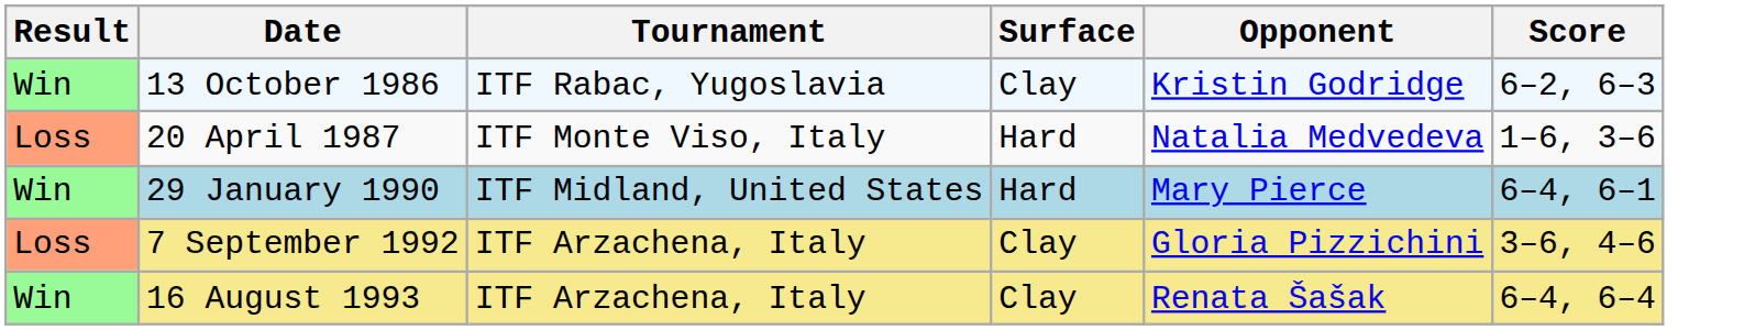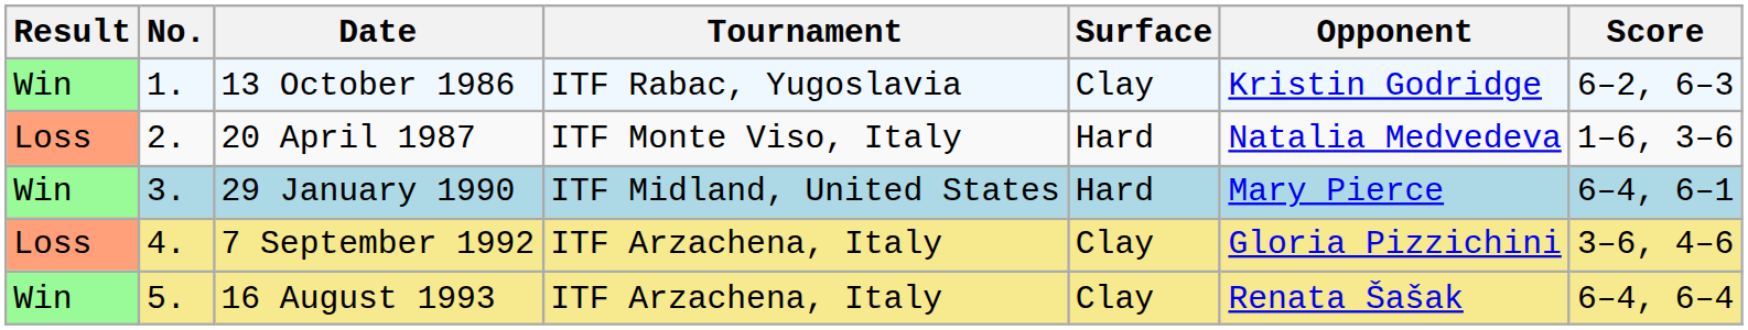+ column: No. | 1. | 2. | 3. | 4. | 5.
